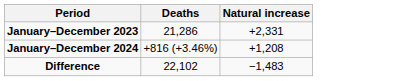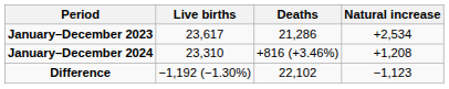+ column: Live births | 23,617 | 23,310 | −1,192 (−1.30%)
January–December 2023 | Natural increase: +2,331 -> +2,534
Difference | Natural increase: −1,483 -> −1,123
